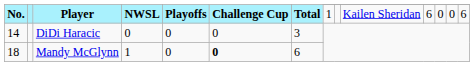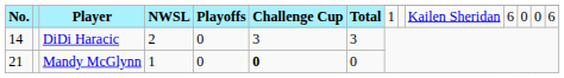DiDi Haracic | NWSL: 0 -> 2
DiDi Haracic | Challenge Cup: 0 -> 3
Mandy McGlynn | No.: 18 -> 21
Mandy McGlynn | Total: 6 -> 0
